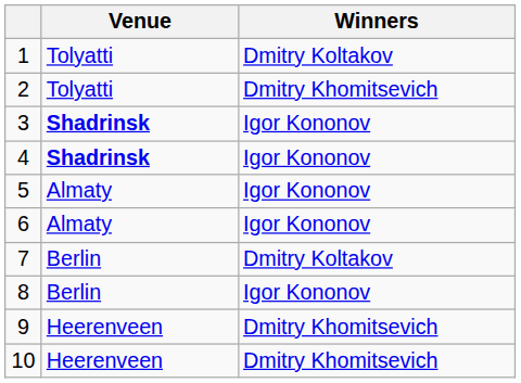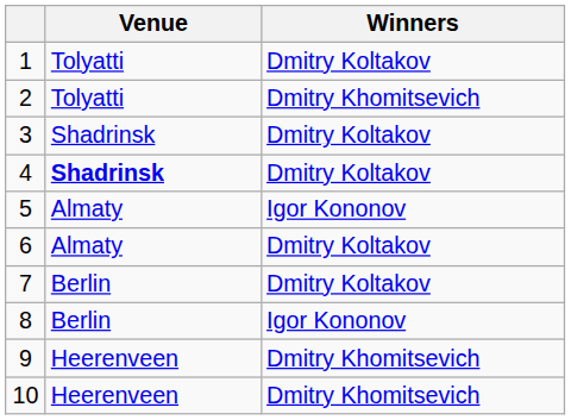3 | Venue: bold -> normal
3 | Winners: Igor Kononov -> Dmitry Koltakov
4 | Winners: Igor Kononov -> Dmitry Koltakov
6 | Winners: Igor Kononov -> Dmitry Koltakov
